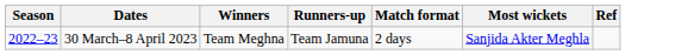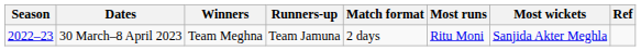+ column: Most runs | Ritu Moni
